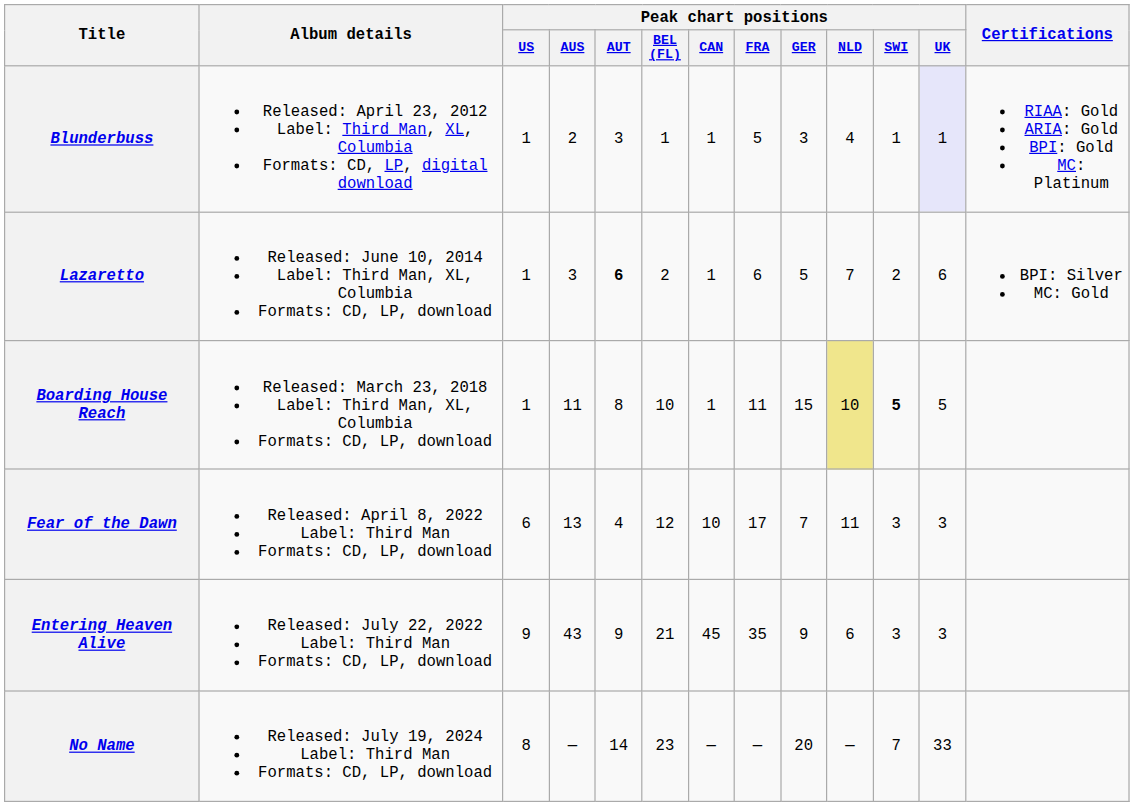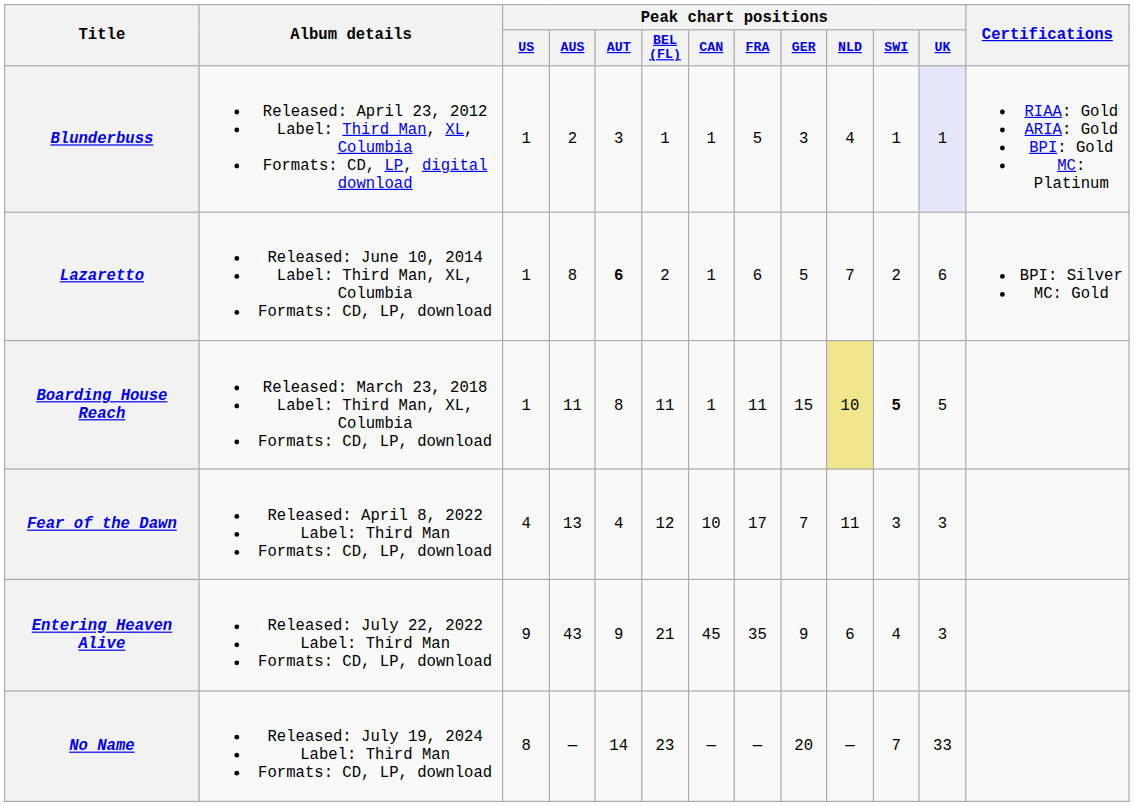Lazaretto | Peak chart positions / AUS: 3 -> 8
Boarding House Reach | Peak chart positions / BEL (FL): 10 -> 11
Fear of the Dawn | Peak chart positions / US: 6 -> 4
Entering Heaven Alive | Peak chart positions / SWI: 3 -> 4
